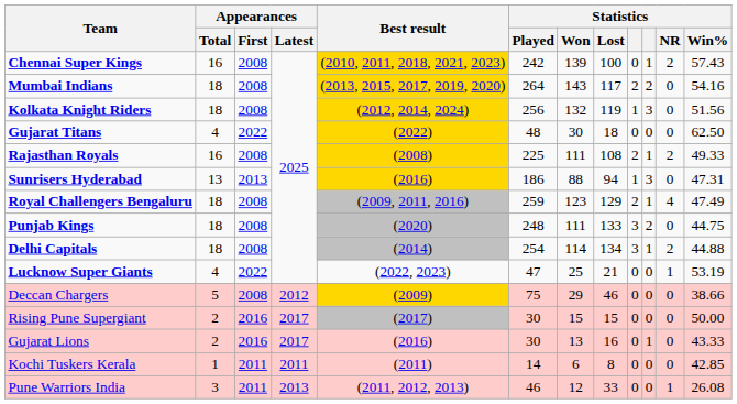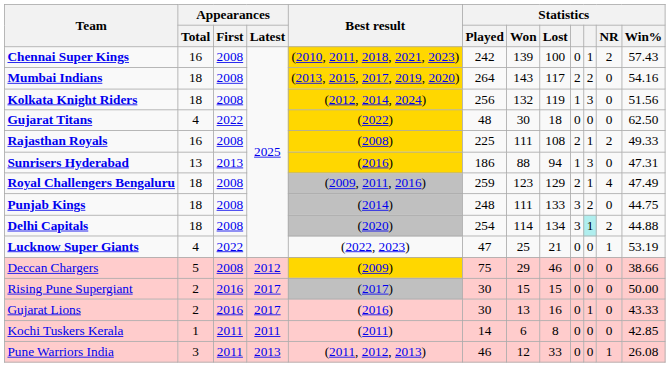Punjab Kings | Best result: (2020) -> (2014)
Delhi Capitals | Best result: (2014) -> (2020)
Delhi Capitals | column 10: no background -> paleturquoise background
